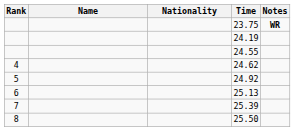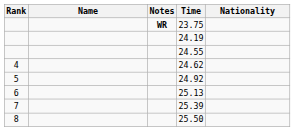columns swapped: Nationality <-> Notes
